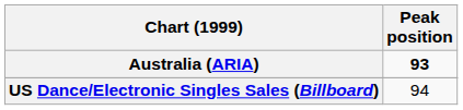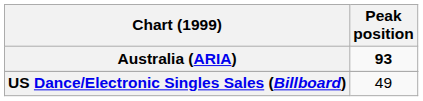US Dance/Electronic Singles Sales (Billboard) | Peak position: 94 -> 49
